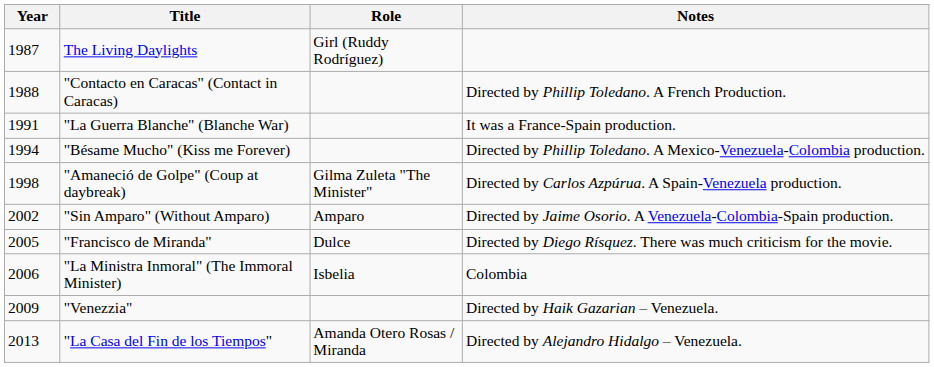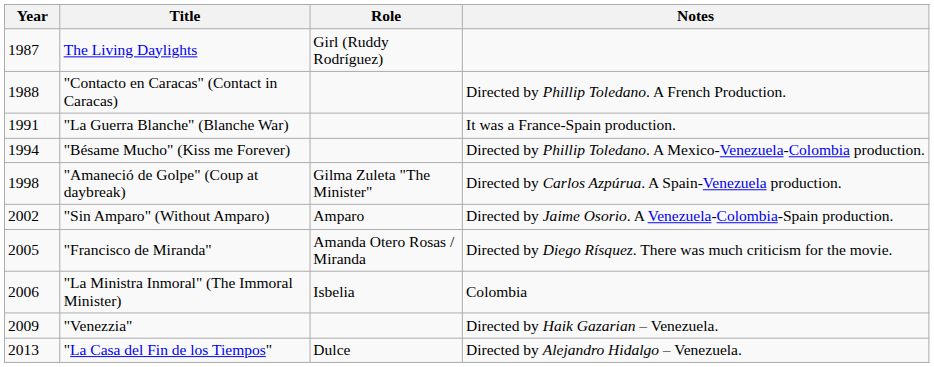"Francisco de Miranda" | Role: Dulce -> Amanda Otero Rosas / Miranda
"La Casa del Fin de los Tiempos" | Role: Amanda Otero Rosas / Miranda -> Dulce
